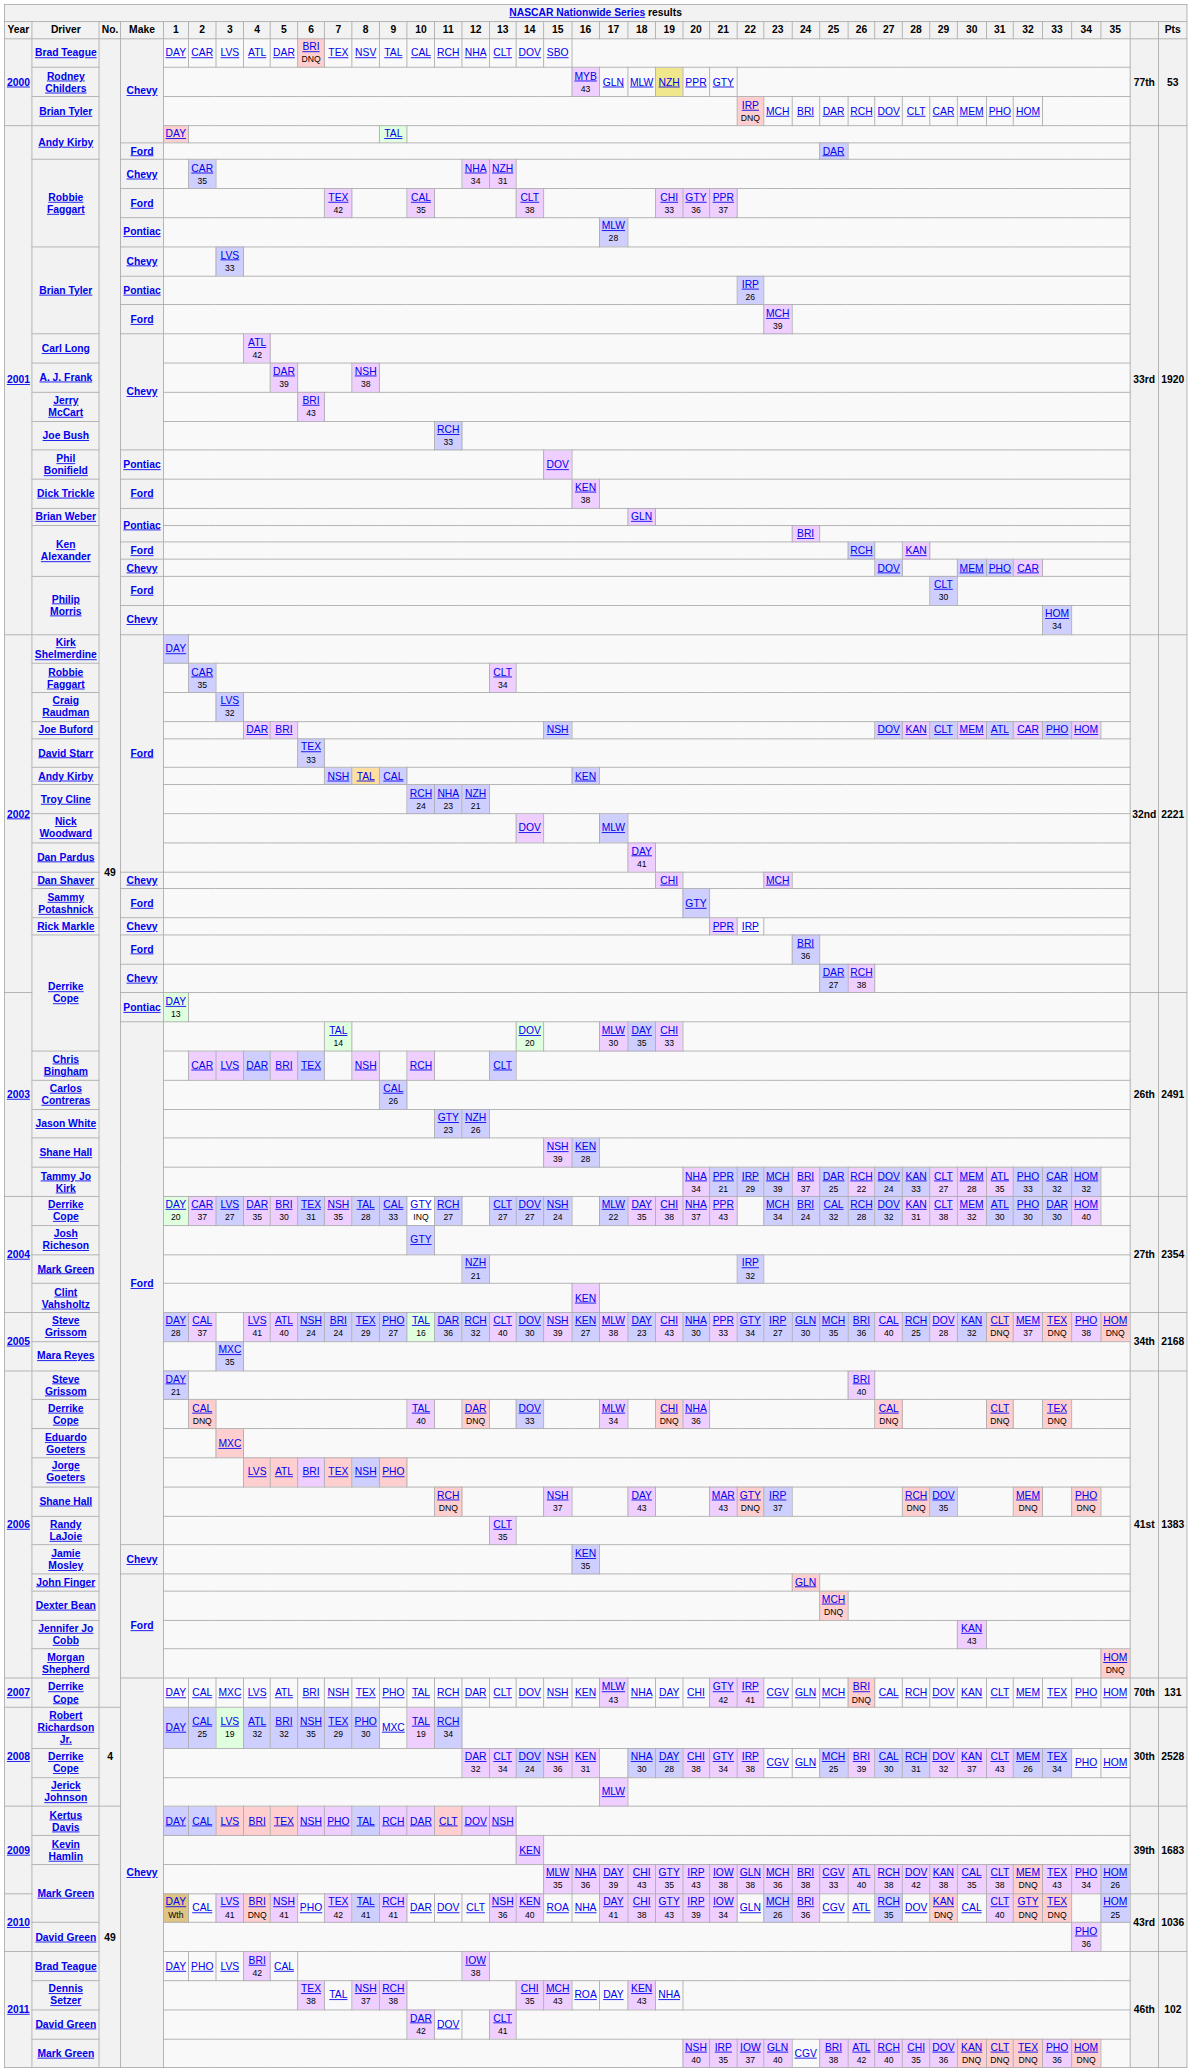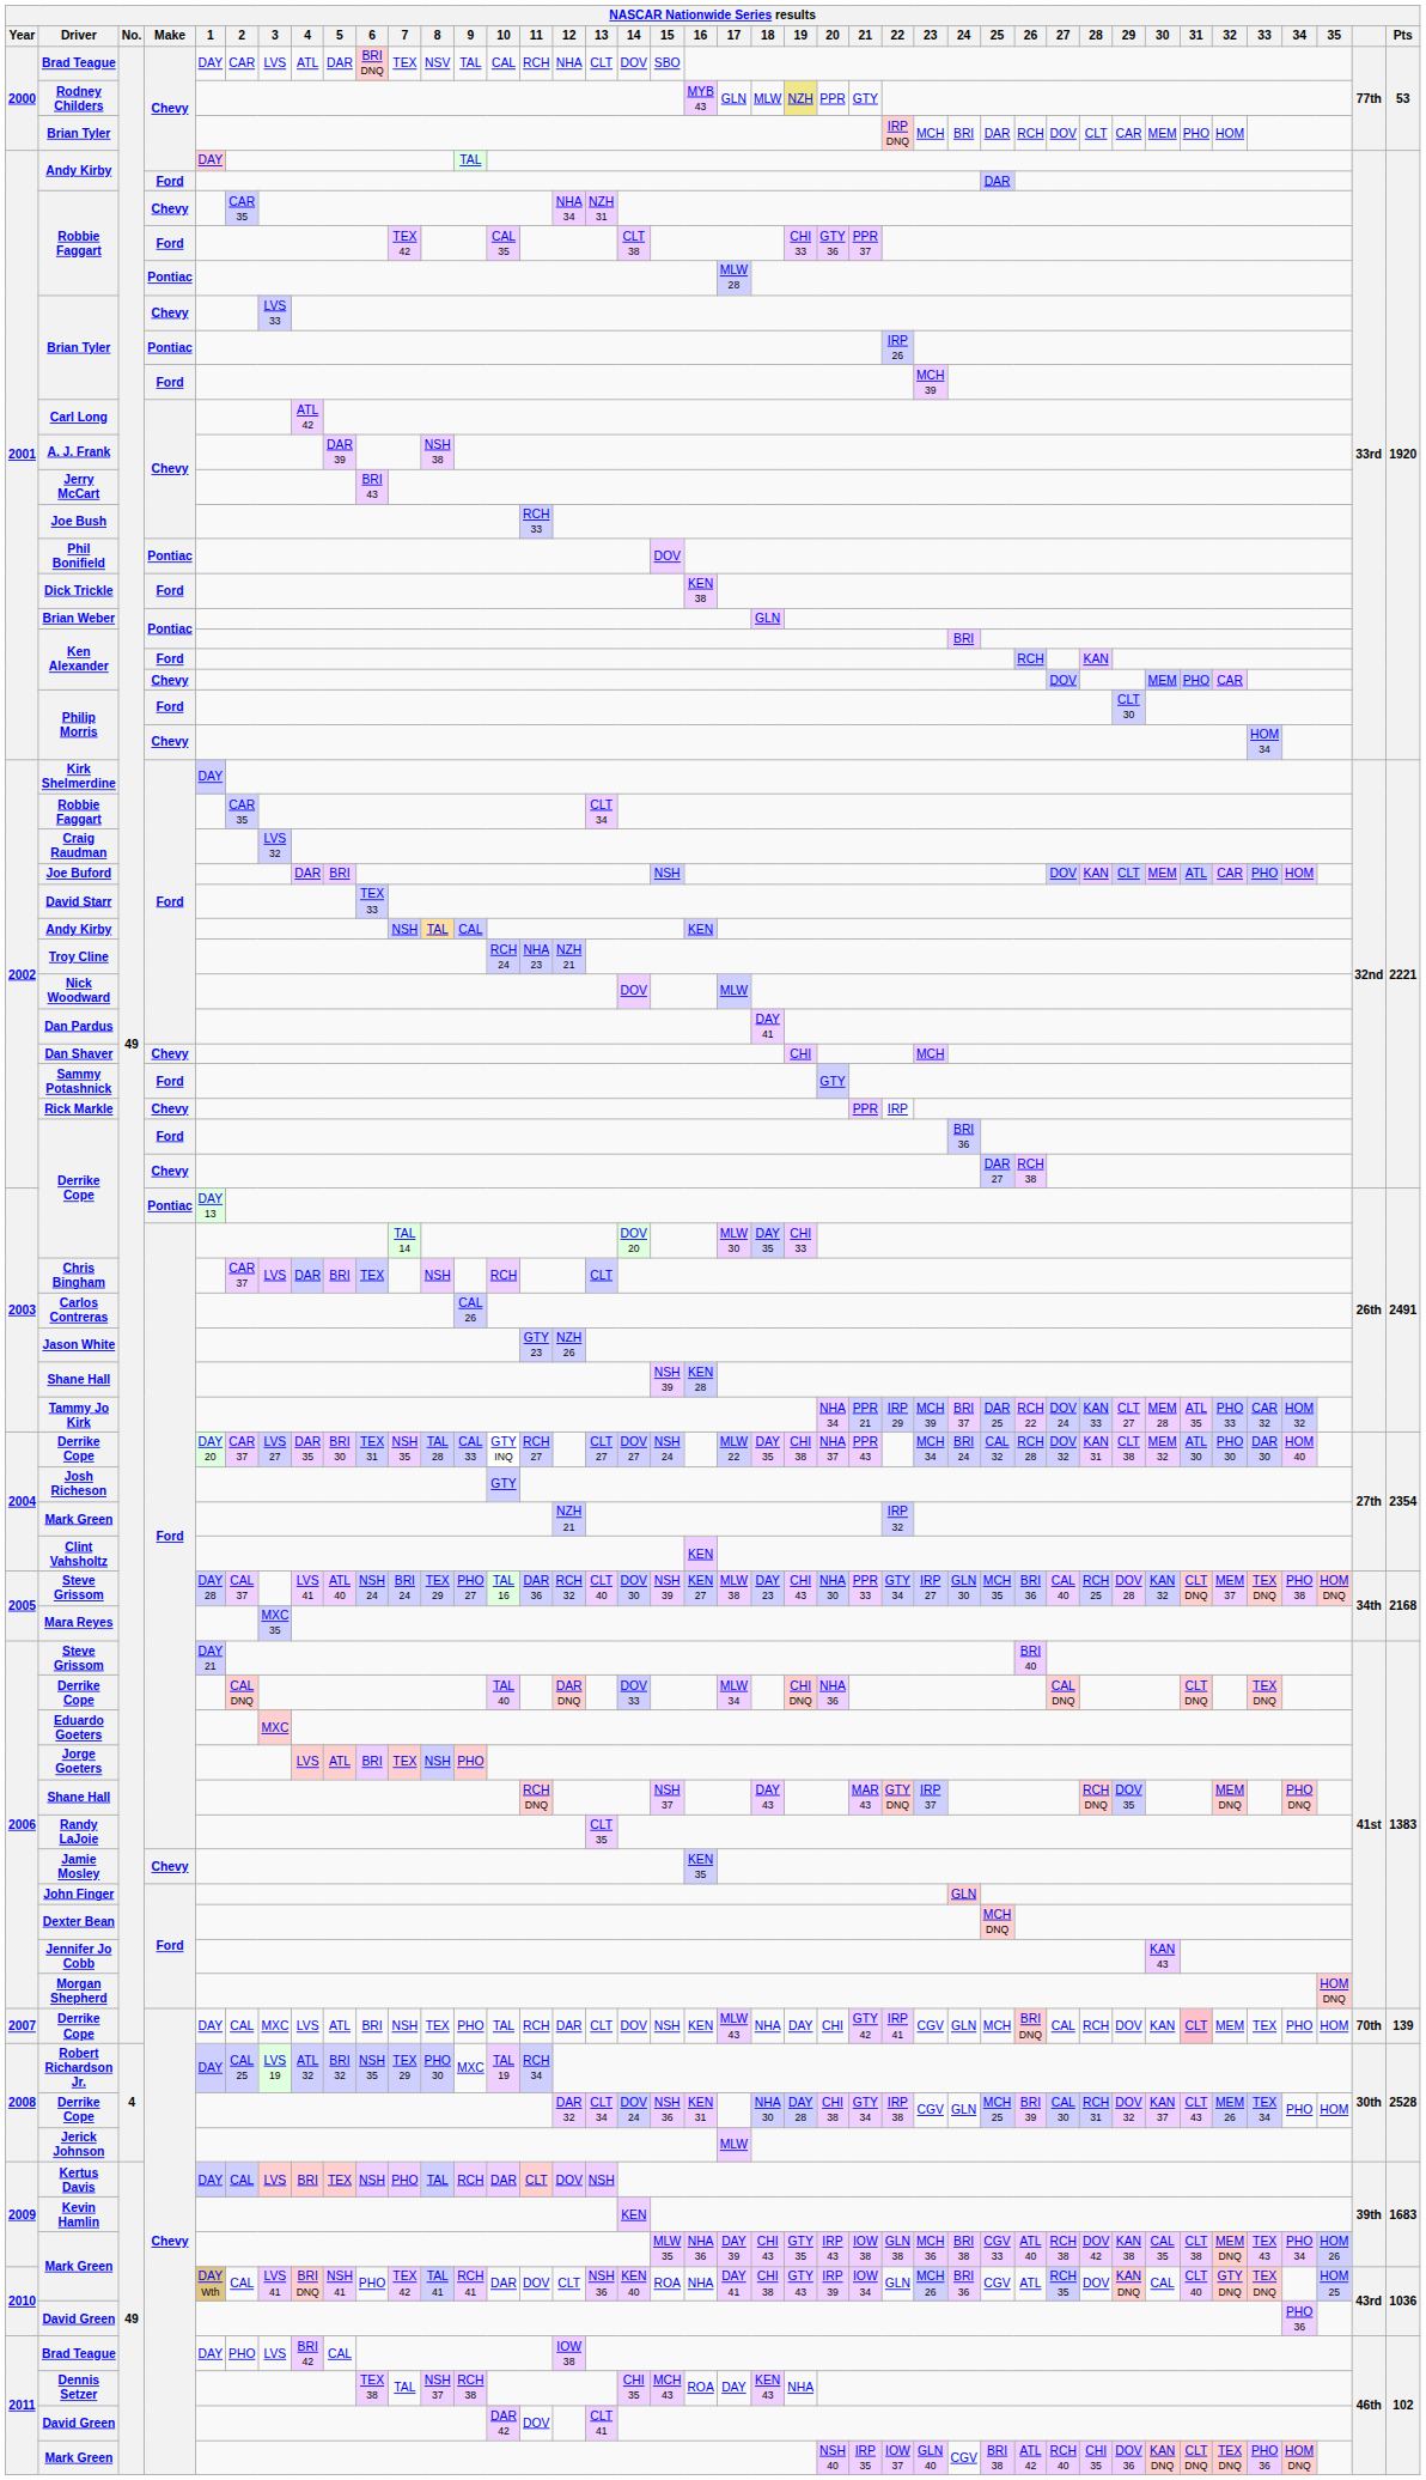Chris Bingham | 2: CAR -> CAR 37
2007 / Derrike Cope | 31: no background -> pink background
2007 / Derrike Cope | Pts: 131 -> 139
